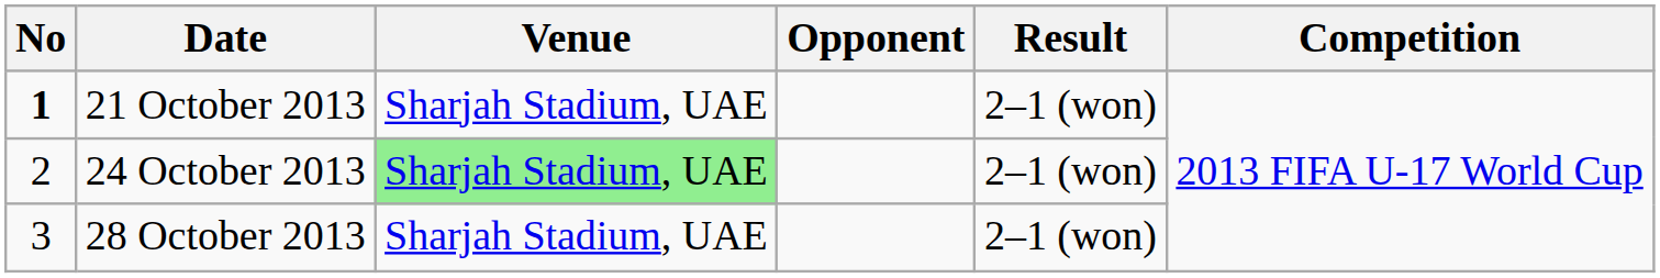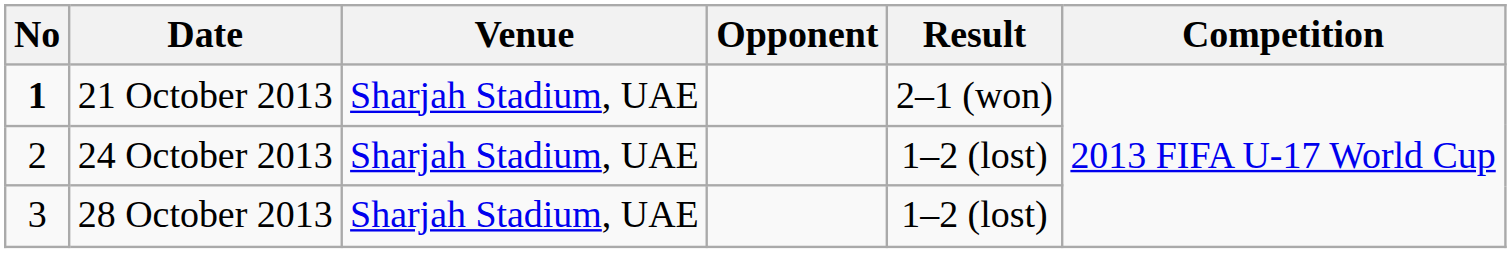24 October 2013 | Venue: lightgreen background -> no background
24 October 2013 | Result: 2–1 (won) -> 1–2 (lost)
28 October 2013 | Result: 2–1 (won) -> 1–2 (lost)
